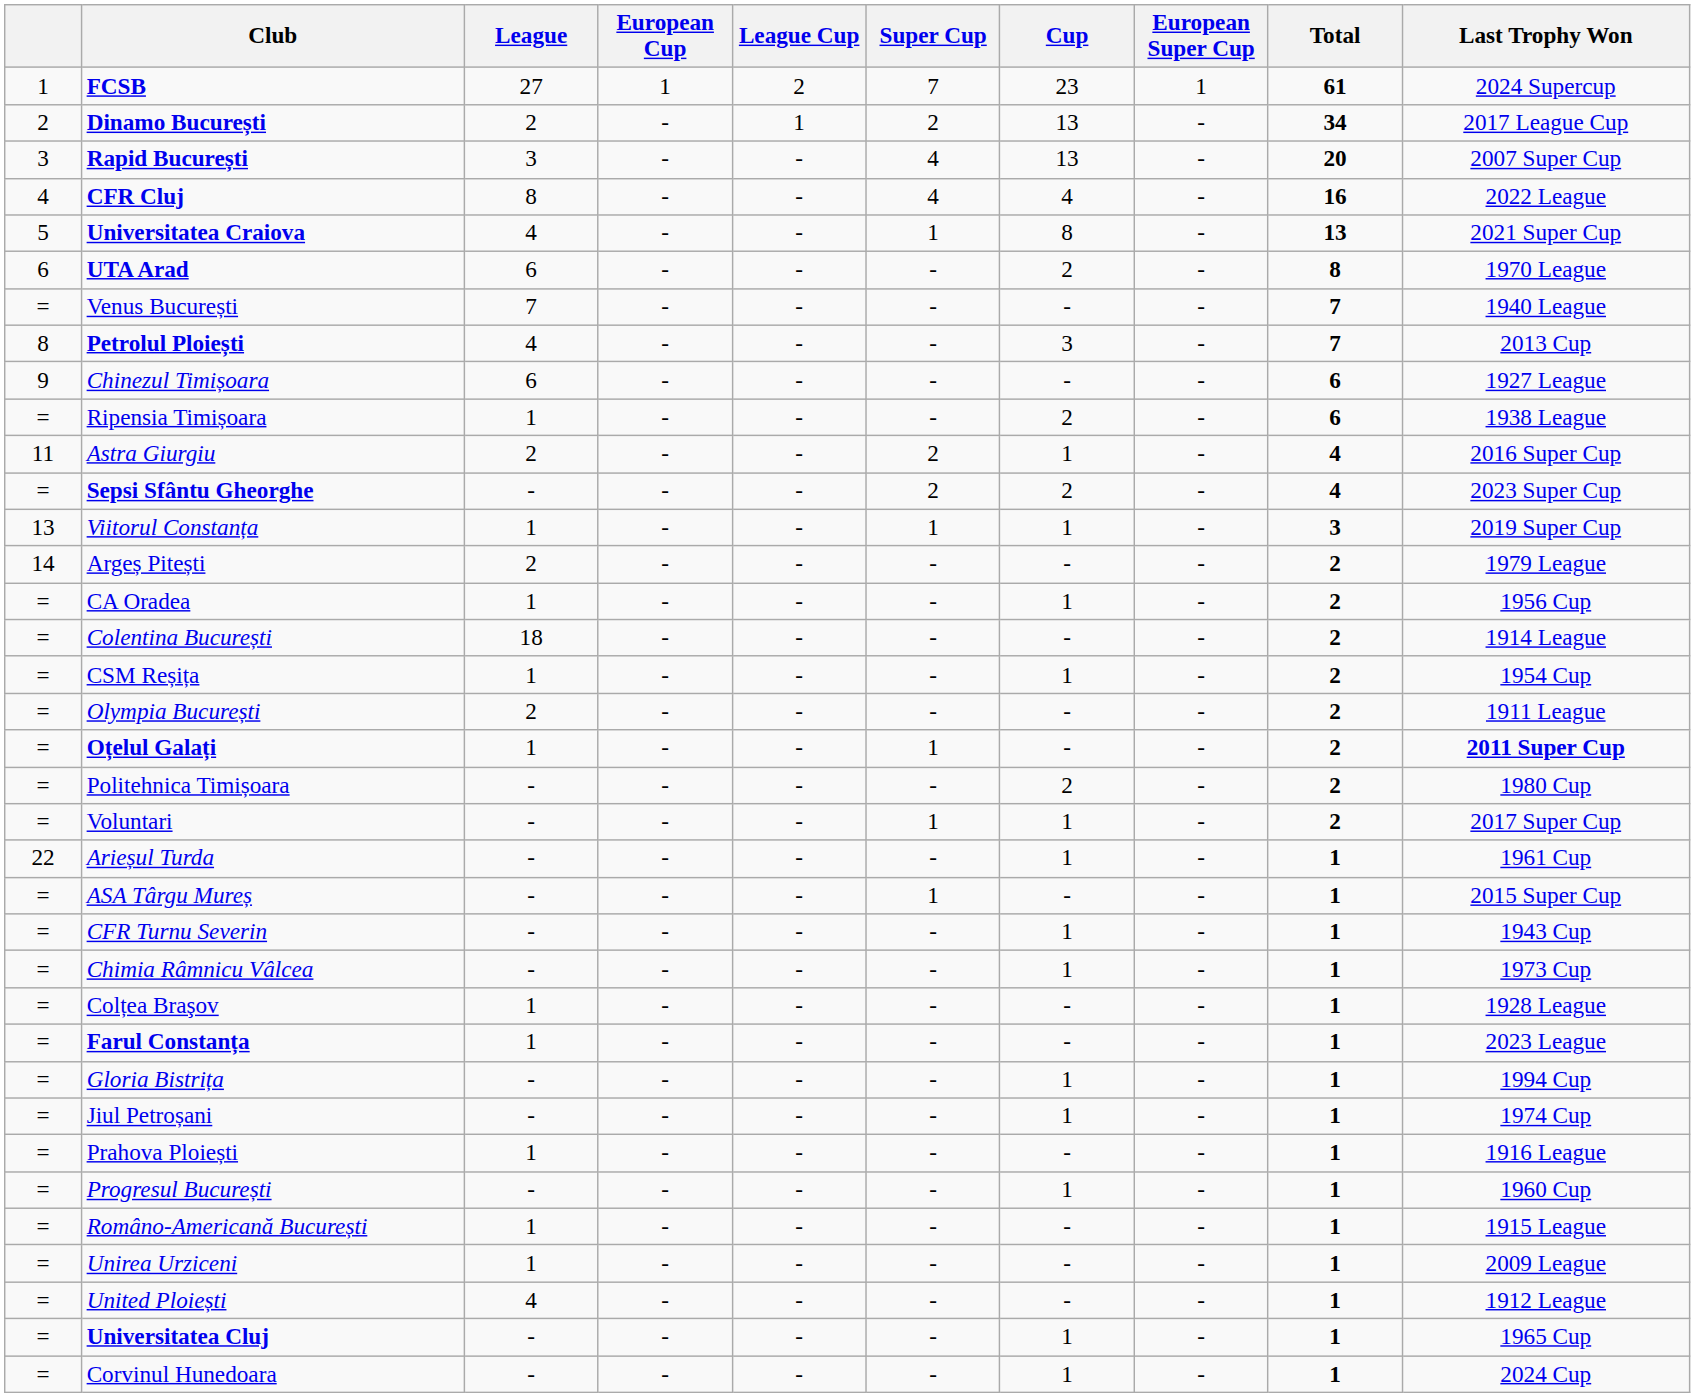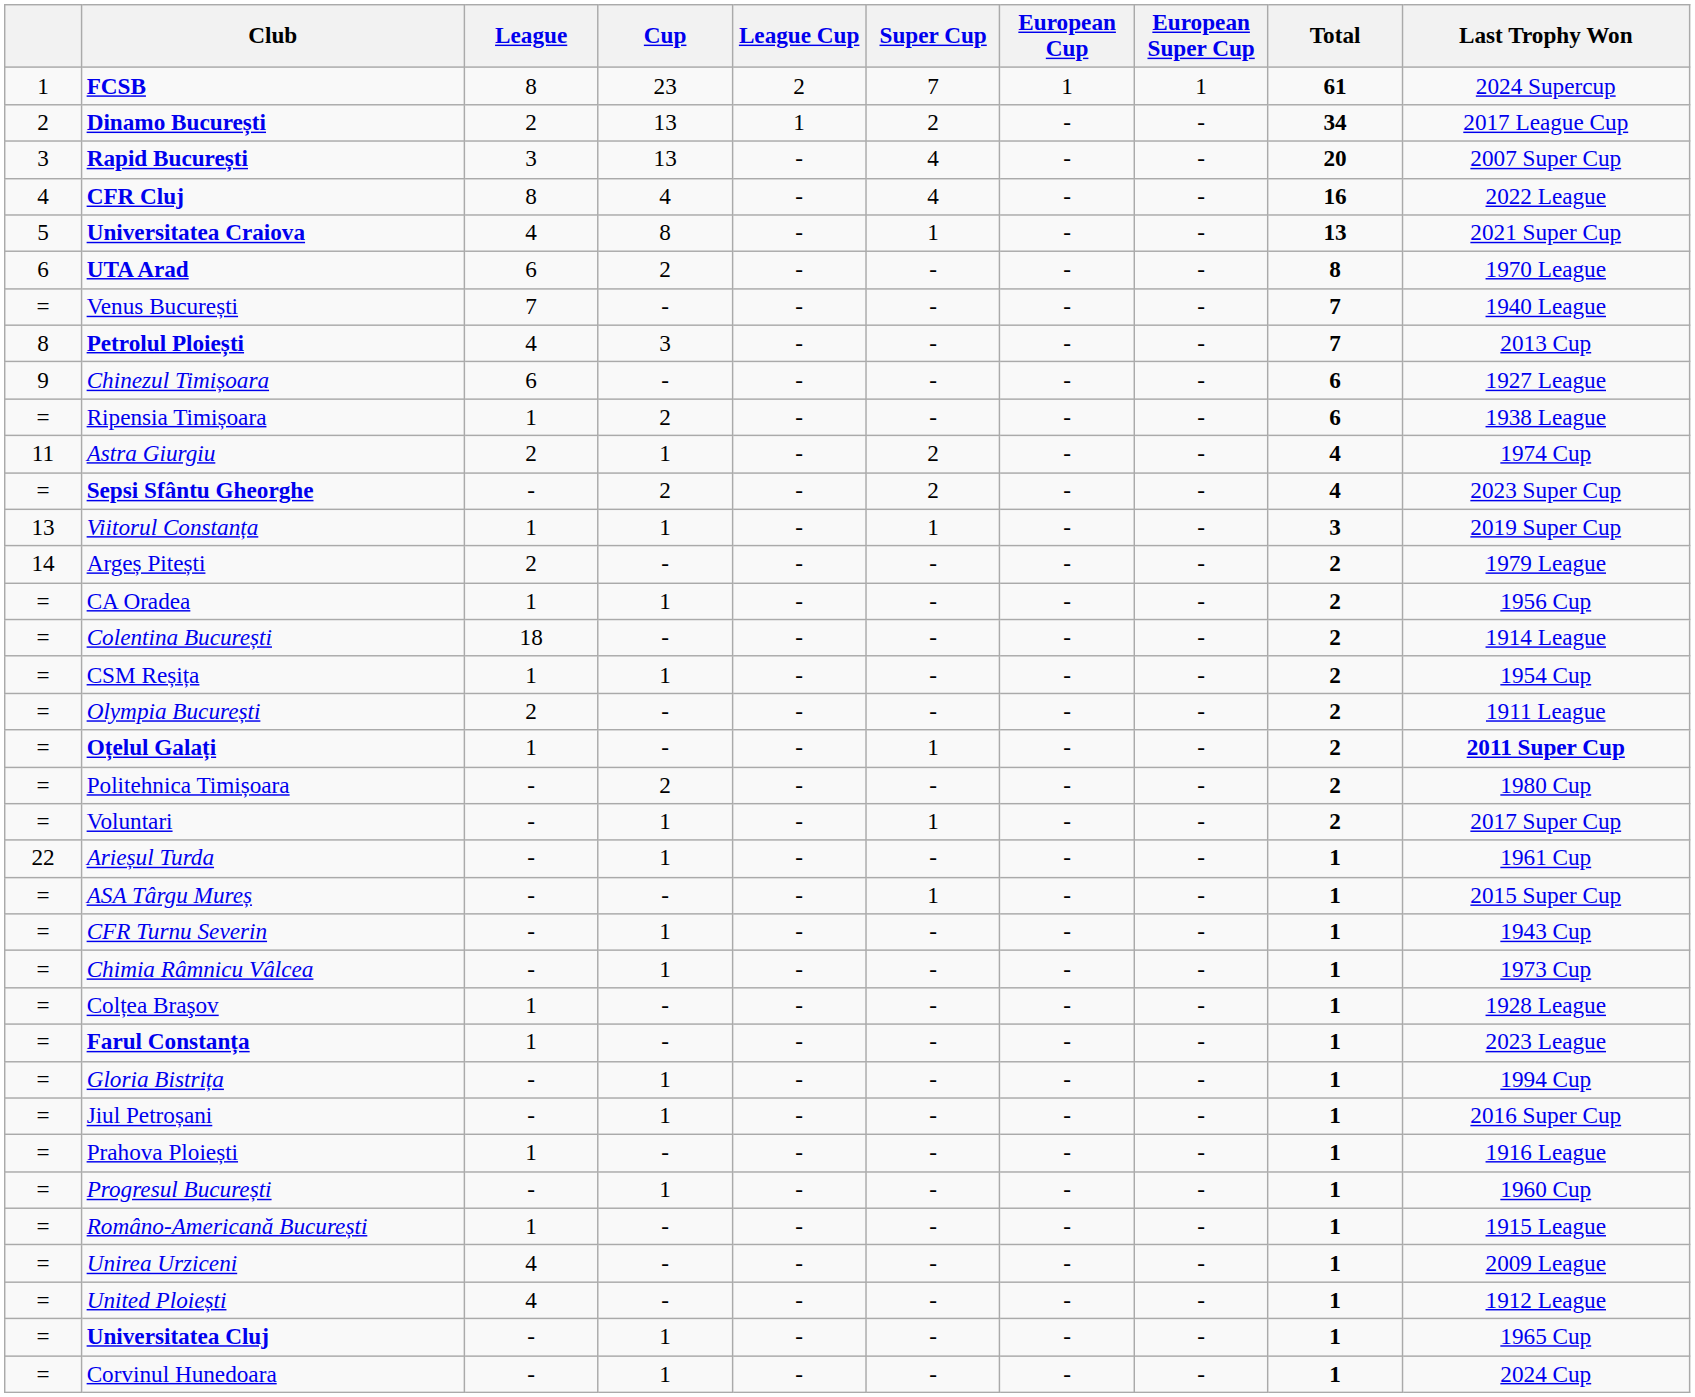columns swapped: Cup <-> European Cup
FCSB | League: 27 -> 8
Astra Giurgiu | Last Trophy Won: 2016 Super Cup -> 1974 Cup
Jiul Petroșani | Last Trophy Won: 1974 Cup -> 2016 Super Cup
Unirea Urziceni | League: 1 -> 4
